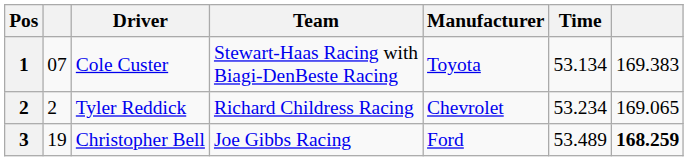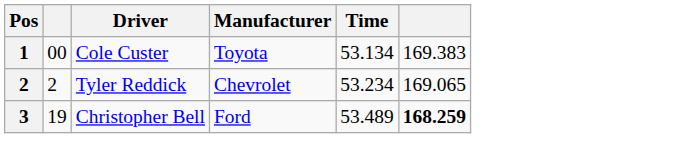- column: Team | Stewart-Haas Racing with Biagi-DenBeste Racing | Richard Childress Racing | Joe Gibbs Racing
Cole Custer | column 2: 07 -> 00
